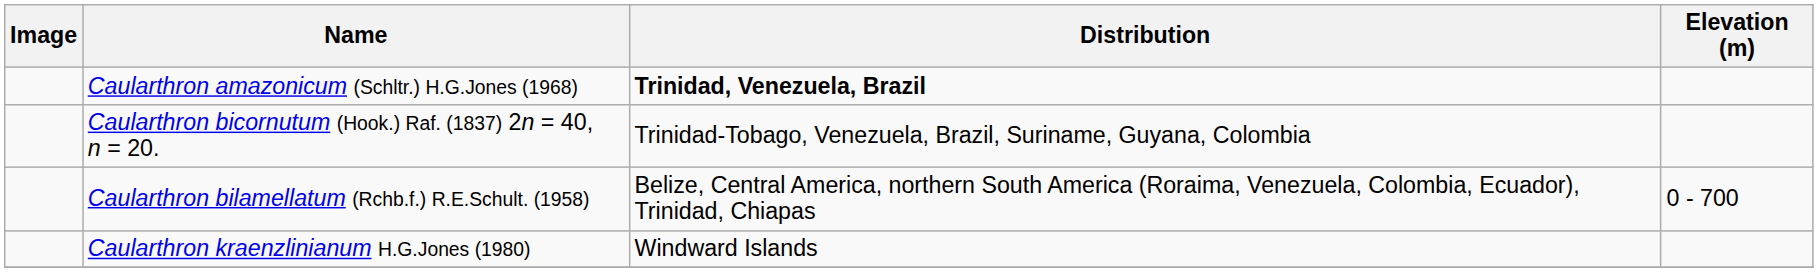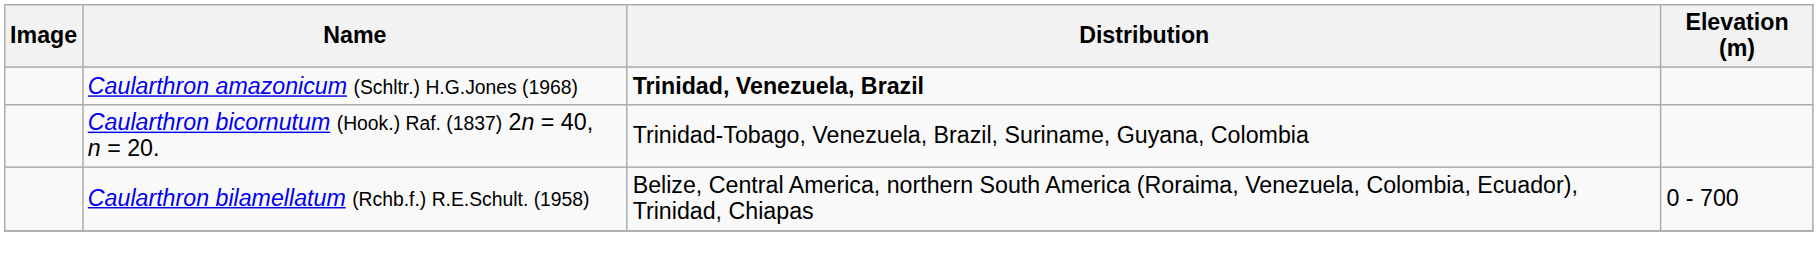- row: Caularthron kraenzlinianum H.G.Jones (1980) | Windward Islands
